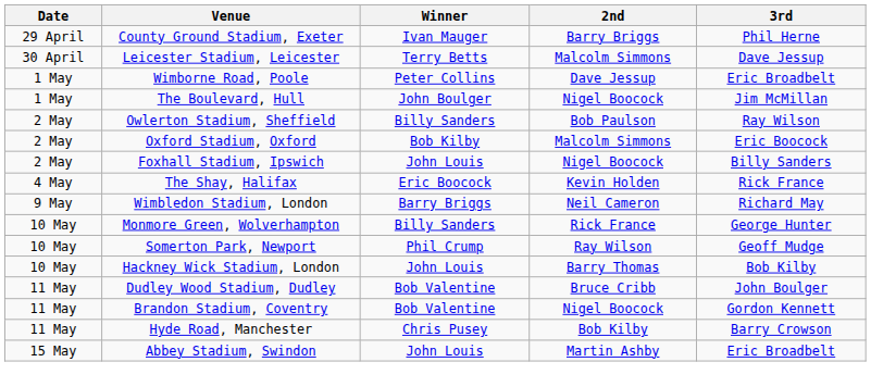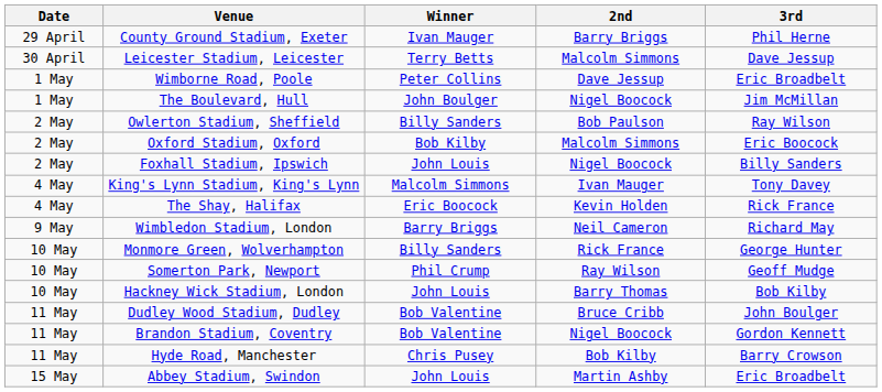+ row: 4 May | King's Lynn Stadium, King's Lynn | Malcolm Simmons | Ivan Mauger | Tony Davey
